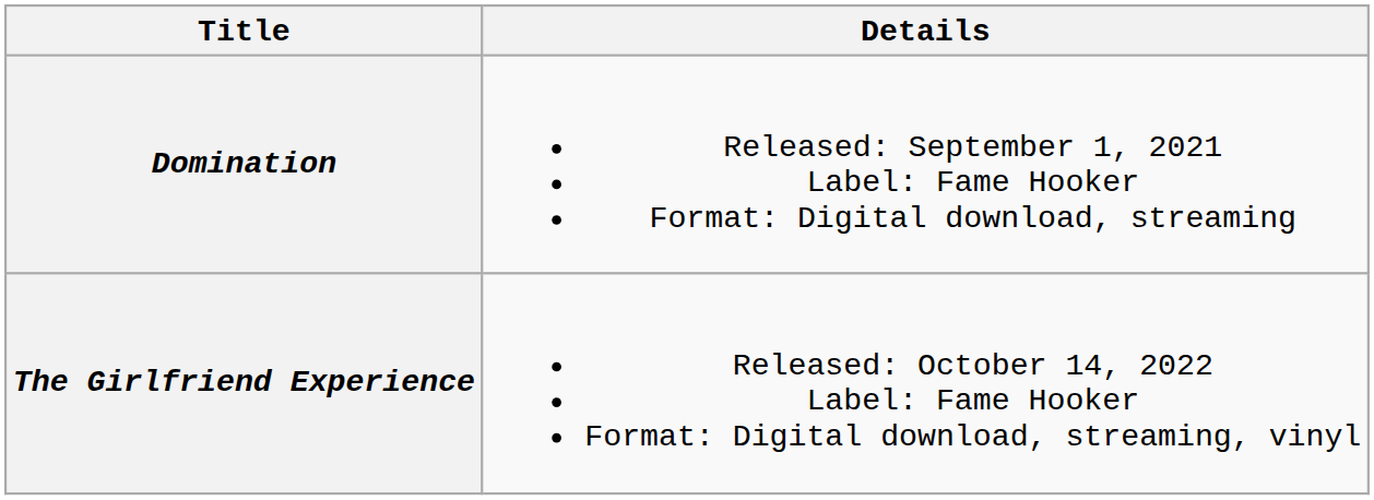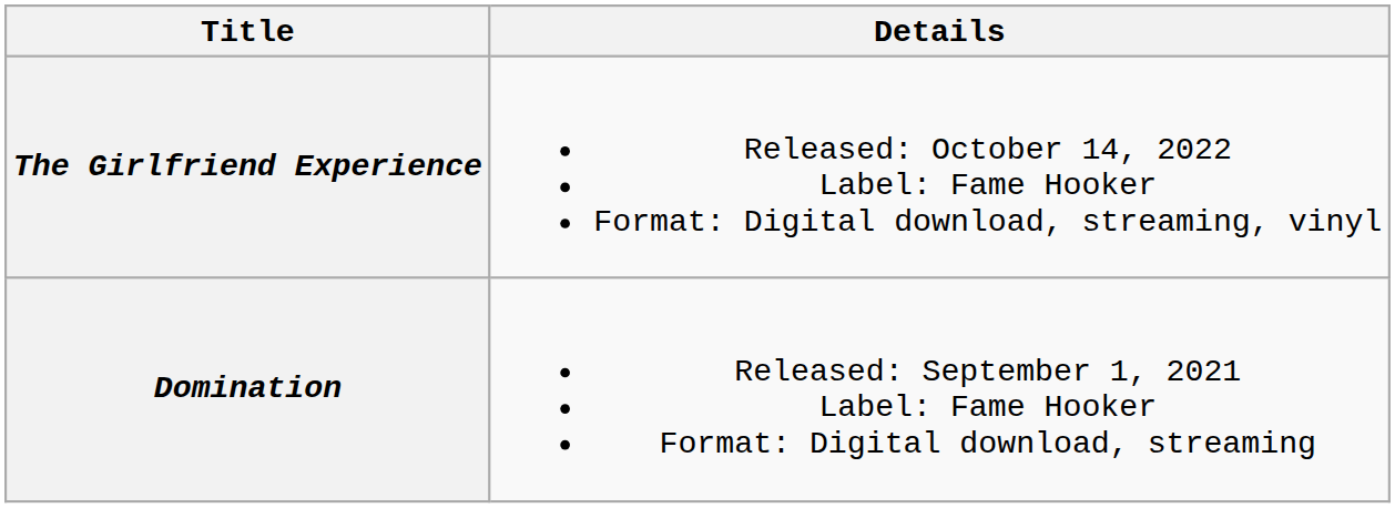rows swapped: Domination <-> The Girlfriend Experience
